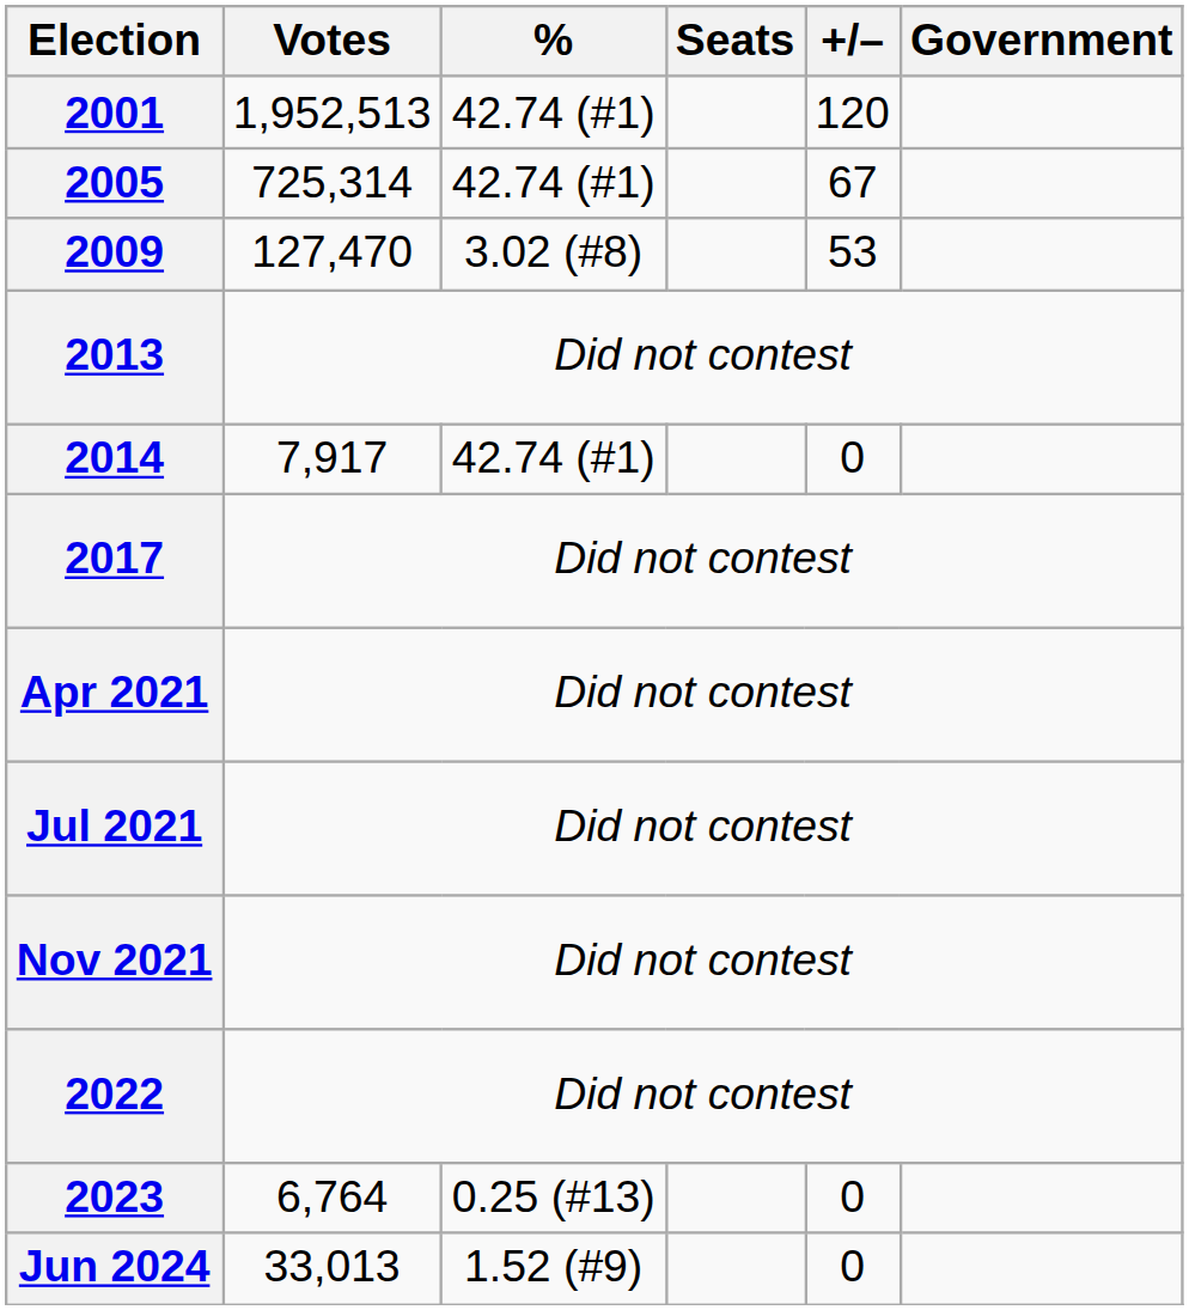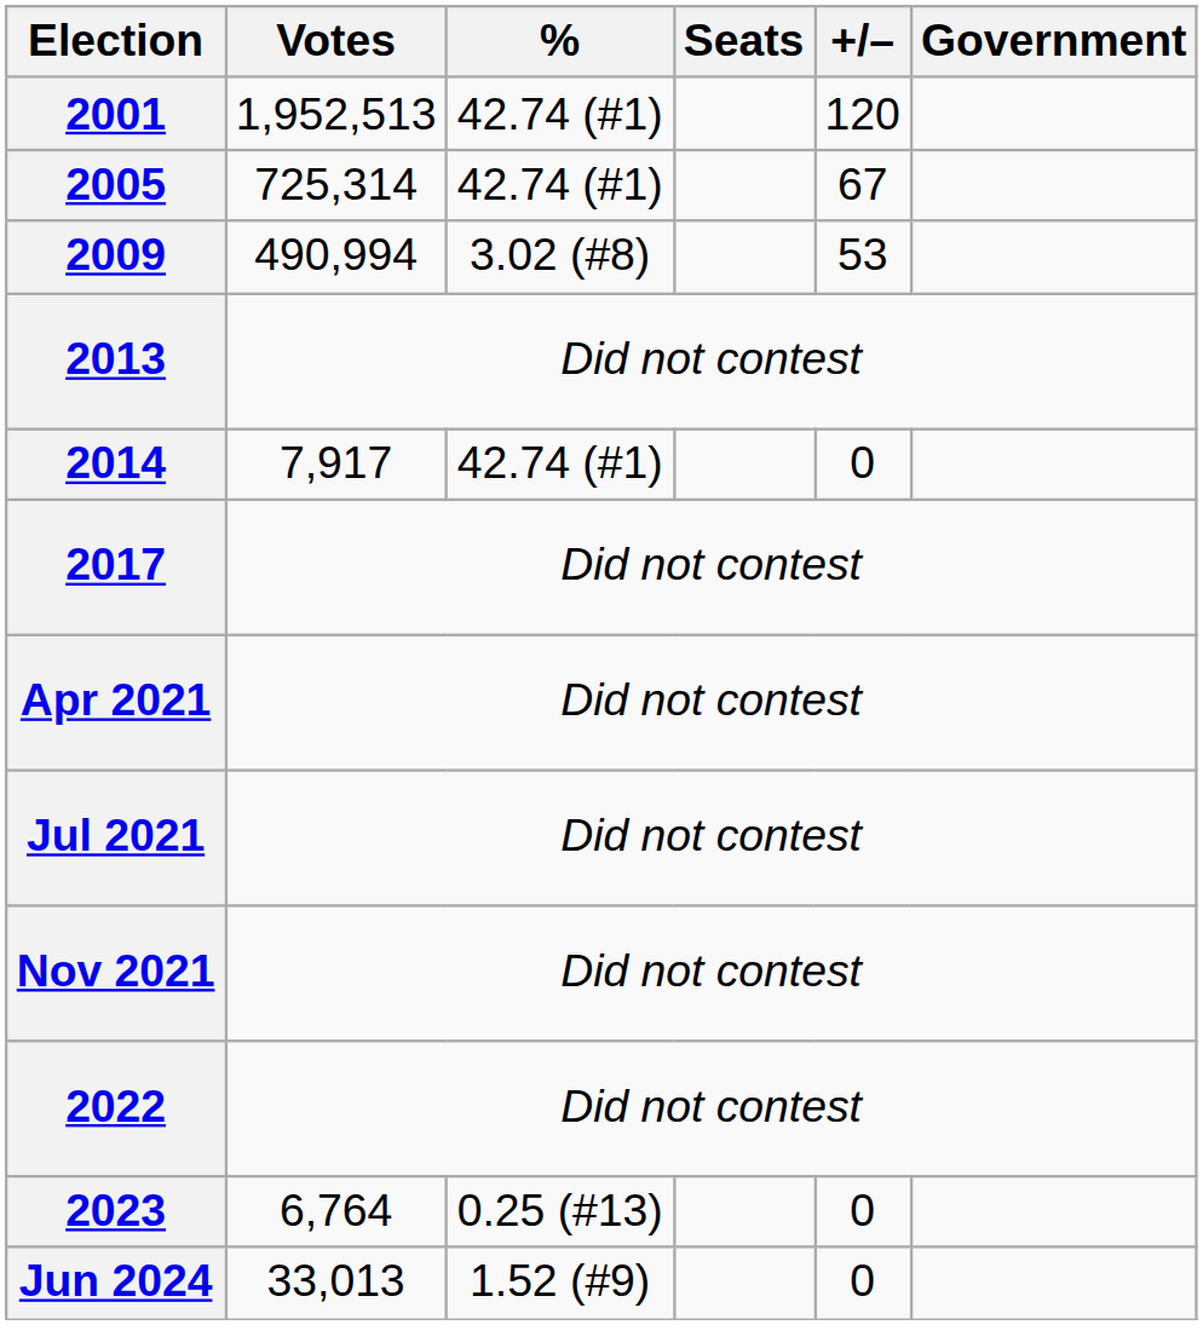2009 | Votes: 127,470 -> 490,994
